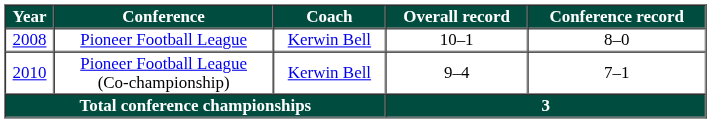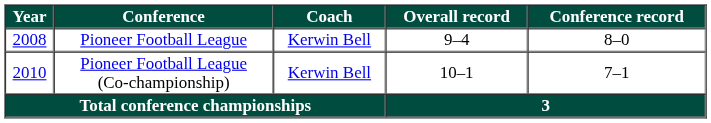Pioneer Football League | Overall record: 10–1 -> 9–4
Pioneer Football League (Co-championship) | Overall record: 9–4 -> 10–1
